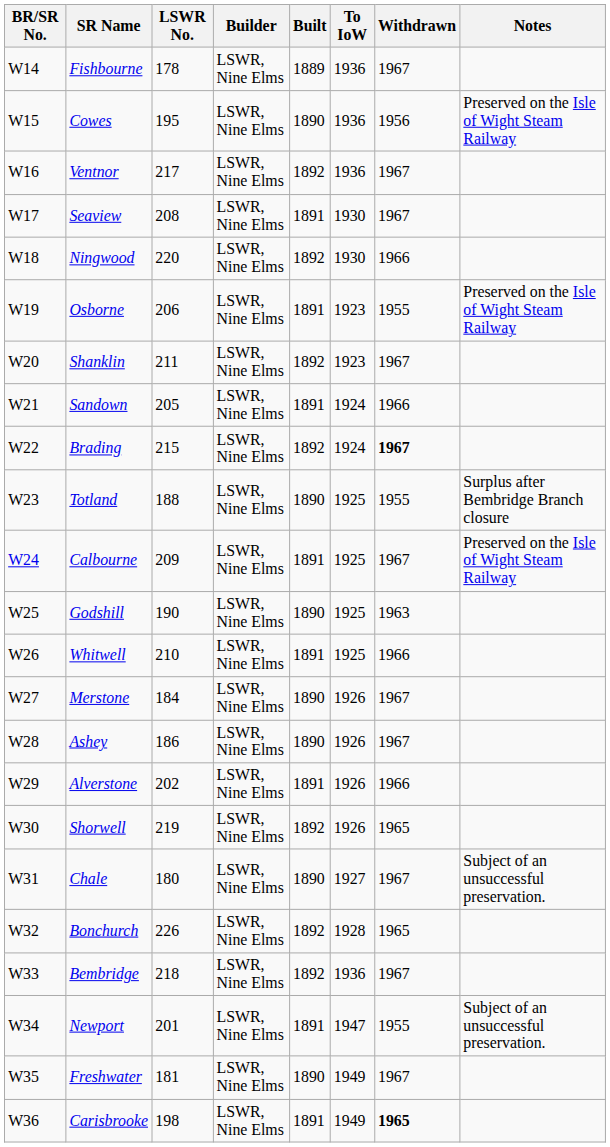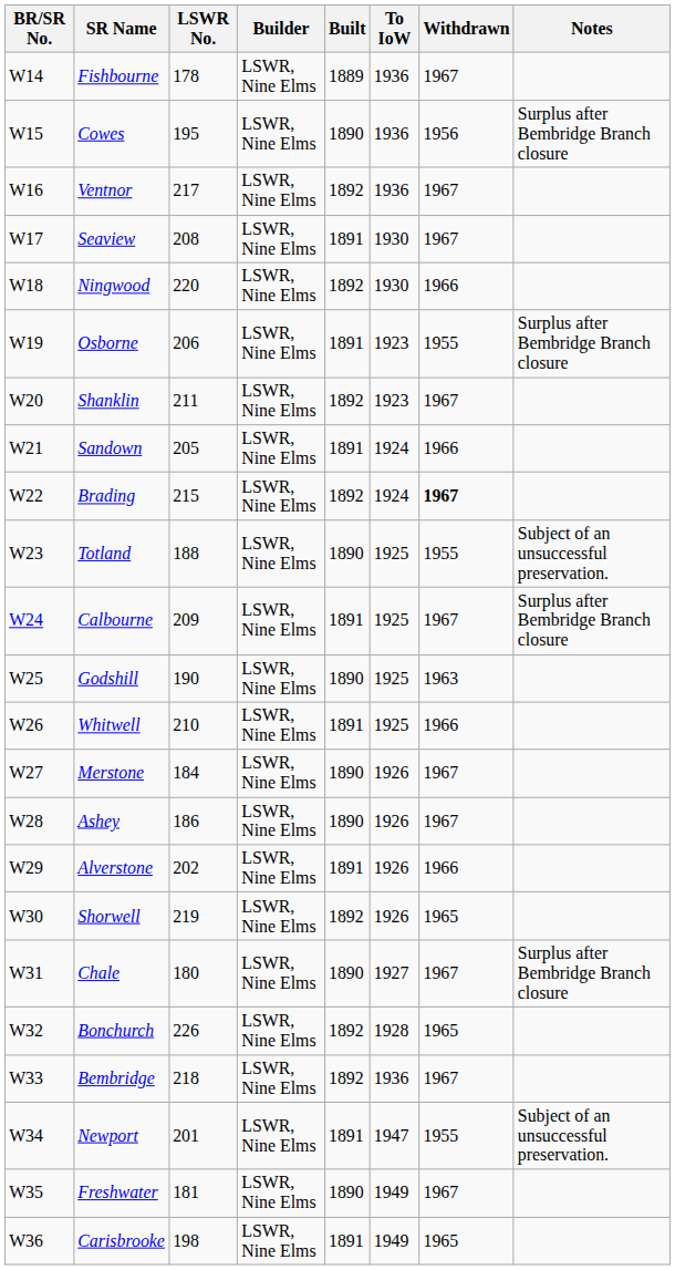Cowes | Notes: Preserved on the Isle of Wight Steam Railway -> Surplus after Bembridge Branch closure
Osborne | Notes: Preserved on the Isle of Wight Steam Railway -> Surplus after Bembridge Branch closure
Totland | Notes: Surplus after Bembridge Branch closure -> Subject of an unsuccessful preservation.
Calbourne | Notes: Preserved on the Isle of Wight Steam Railway -> Surplus after Bembridge Branch closure
Chale | Notes: Subject of an unsuccessful preservation. -> Surplus after Bembridge Branch closure
Carisbrooke | Withdrawn: bold -> normal
